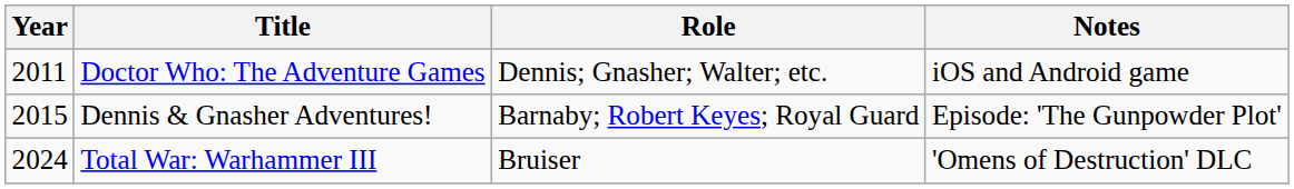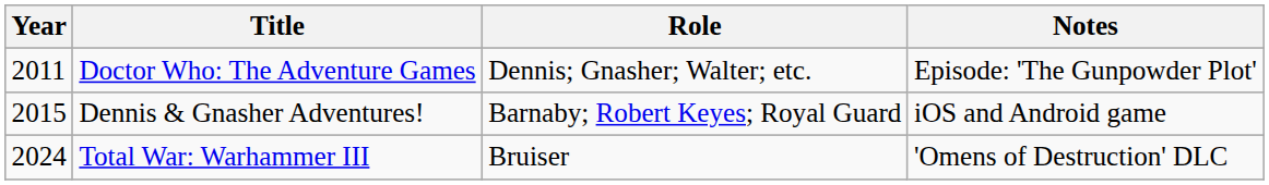Doctor Who: The Adventure Games | Notes: iOS and Android game -> Episode: 'The Gunpowder Plot'
Dennis & Gnasher Adventures! | Notes: Episode: 'The Gunpowder Plot' -> iOS and Android game
